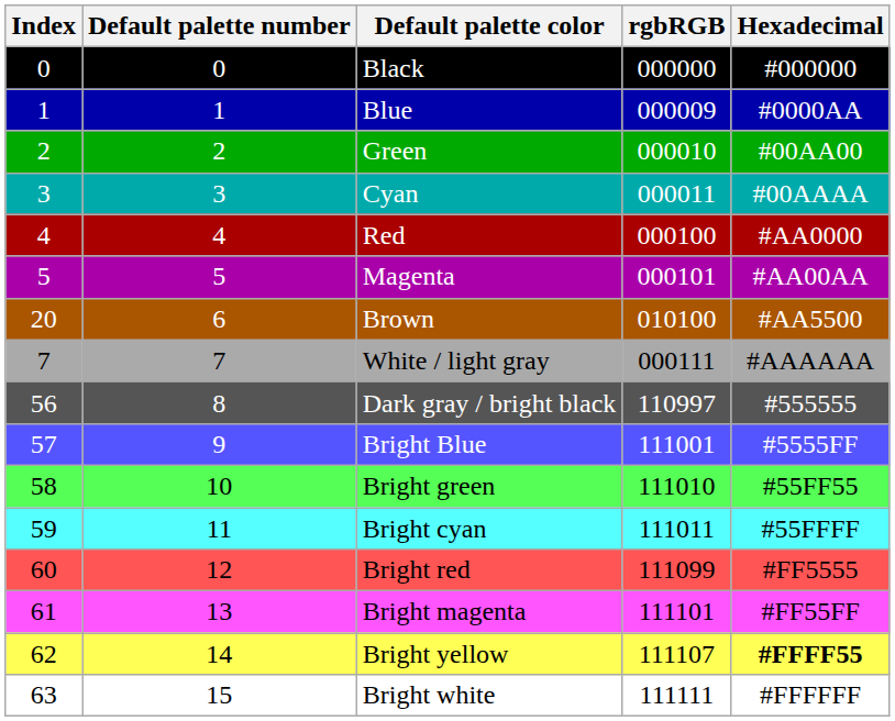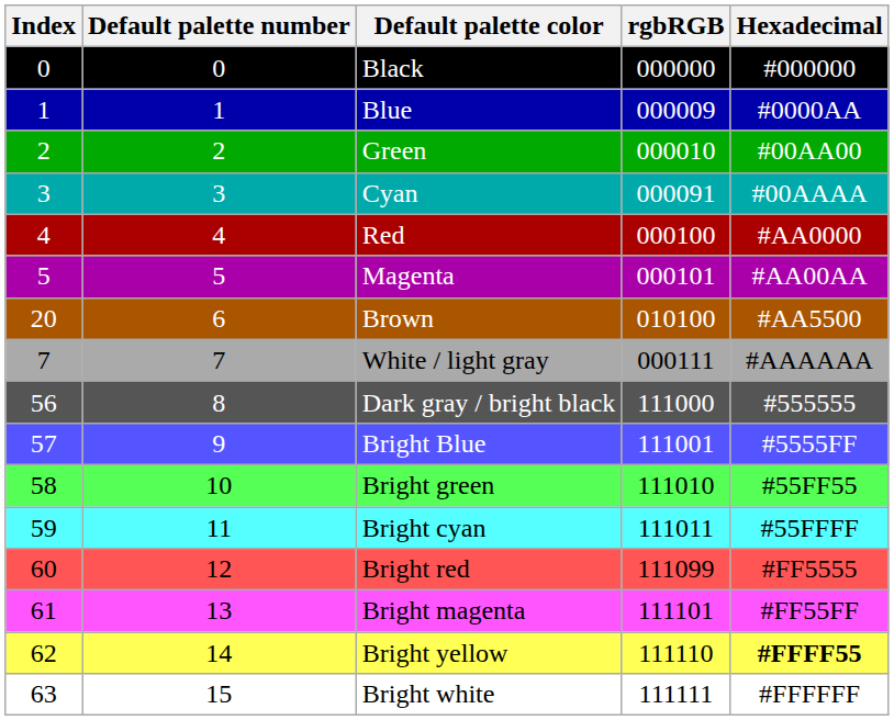Cyan | rgbRGB: 000011 -> 000091
Dark gray / bright black | rgbRGB: 110997 -> 111000
Bright yellow | rgbRGB: 111107 -> 111110
